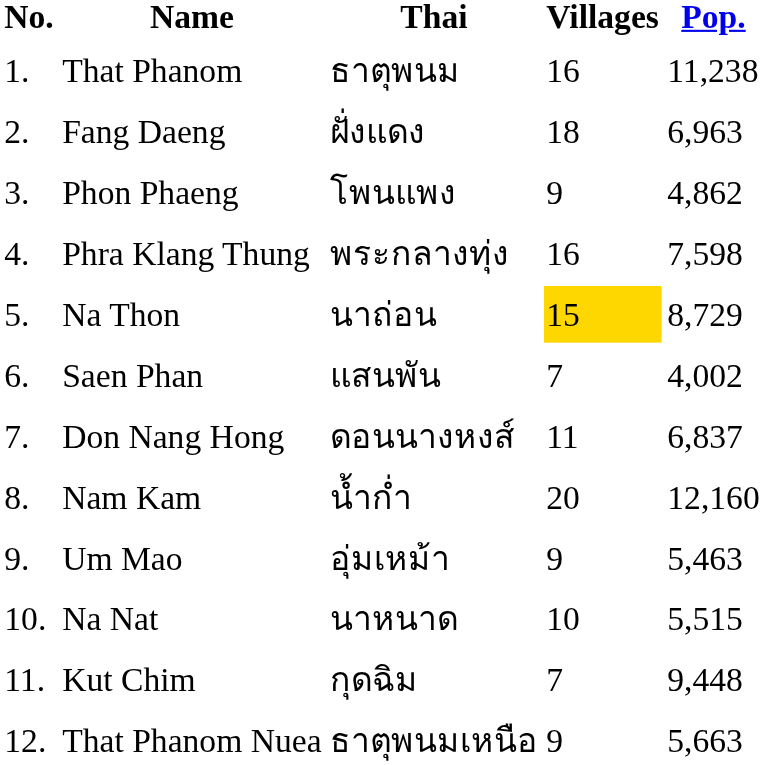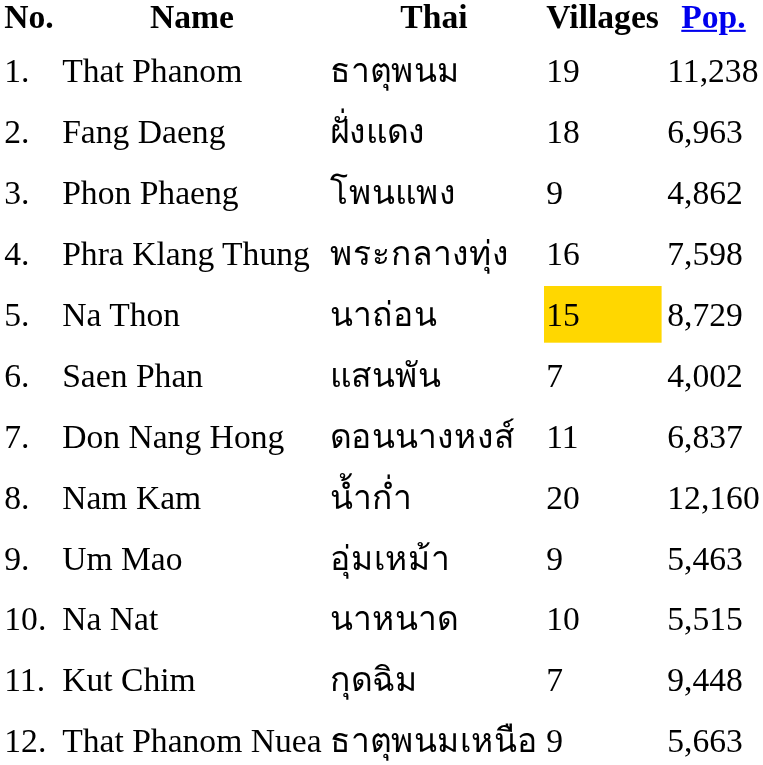That Phanom | Villages: 16 -> 19
